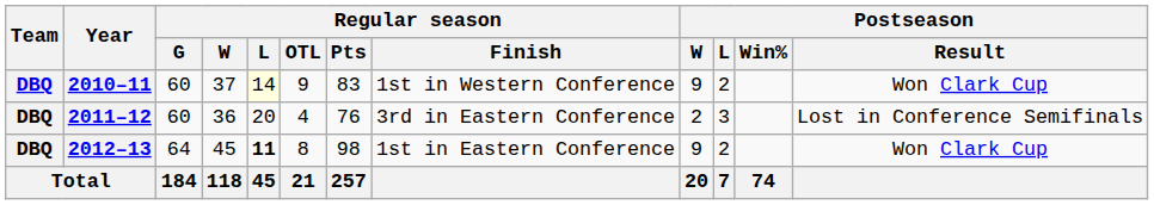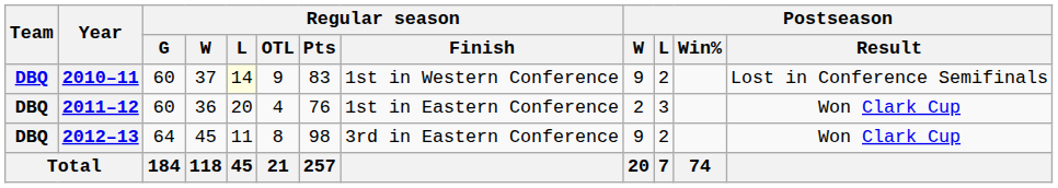2010–11 | Postseason / Result: Won Clark Cup -> Lost in Conference Semifinals
2011–12 | Regular season / Finish: 3rd in Eastern Conference -> 1st in Eastern Conference
2011–12 | Postseason / Result: Lost in Conference Semifinals -> Won Clark Cup
2012–13 | Regular season / L: bold -> normal
2012–13 | Regular season / Finish: 1st in Eastern Conference -> 3rd in Eastern Conference
